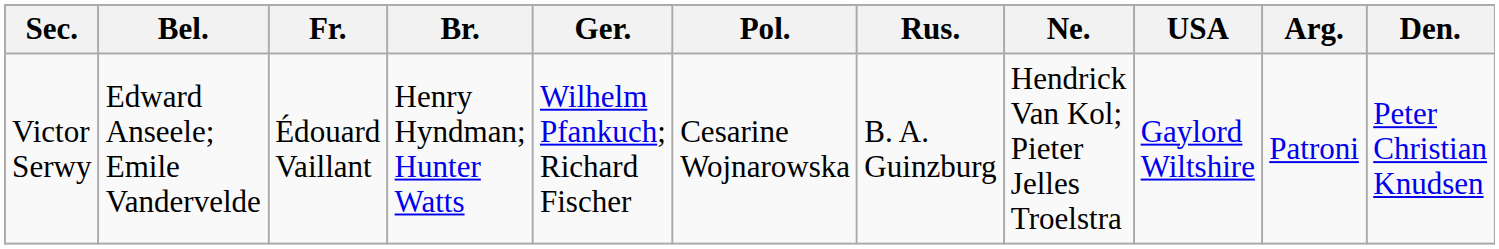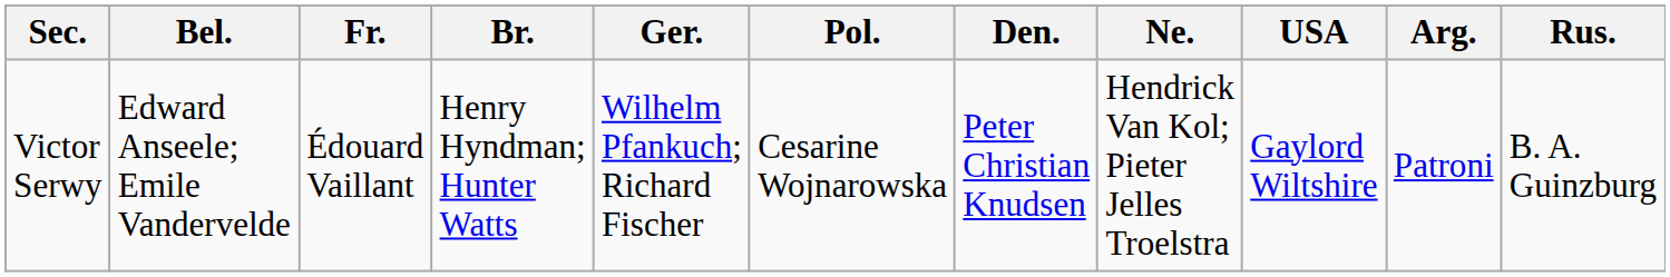columns swapped: Rus. <-> Den.
